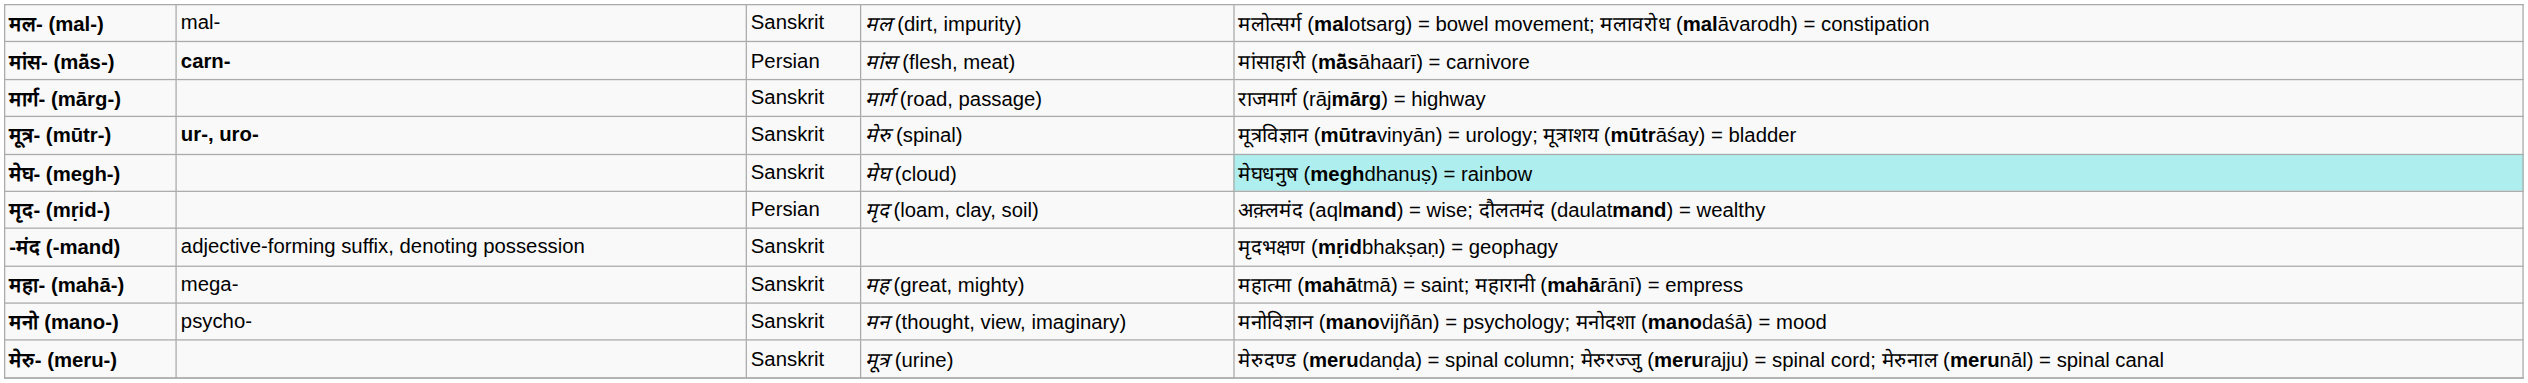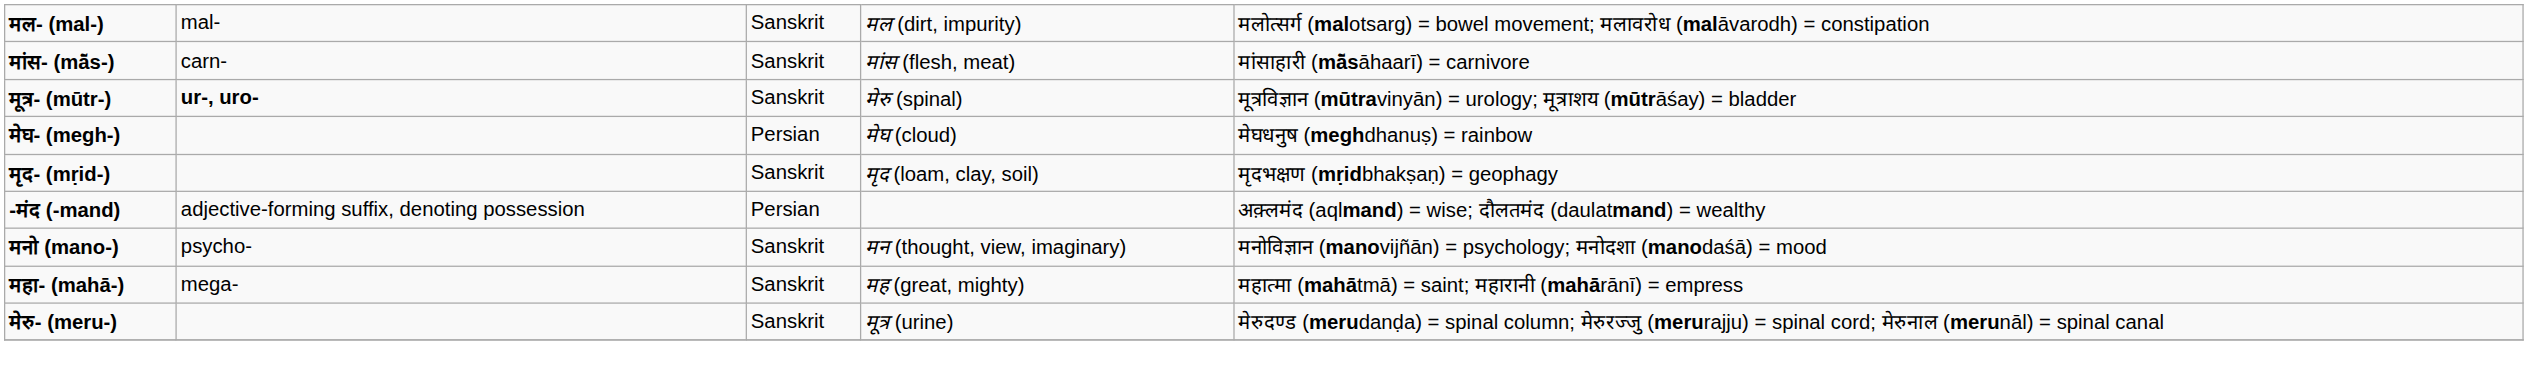मांस- (mā̃s-) | column 2: bold -> normal
मांस- (mā̃s-) | column 3: Persian -> Sanskrit
- row: मार्ग- (mārg-) | Sanskrit | मार्ग (road, passage) | राजमार्ग (rājmārg) = highway
मेघ- (megh-) | column 3: Sanskrit -> Persian
मेघ- (megh-) | column 5: paleturquoise background -> no background
मृद- (mṛid-) | column 3: Persian -> Sanskrit
मृद- (mṛid-) | column 5: अक़्लमंद (aqlmand) = wise; दौलतमंद (daulatmand) = wealthy -> मृदभक्षण (mṛidbhakṣaṇ) = geophagy
-मंद (-mand) | column 3: Sanskrit -> Persian
-मंद (-mand) | column 5: मृदभक्षण (mṛidbhakṣaṇ) = geophagy -> अक़्लमंद (aqlmand) = wise; दौलतमंद (daulatmand) = wealthy
rows swapped: मनो (mano-) <-> महा- (mahā-)
